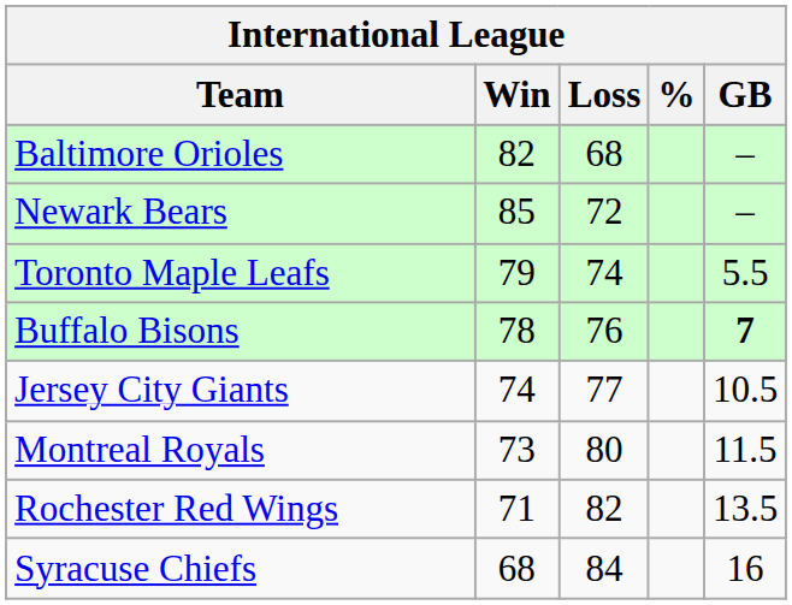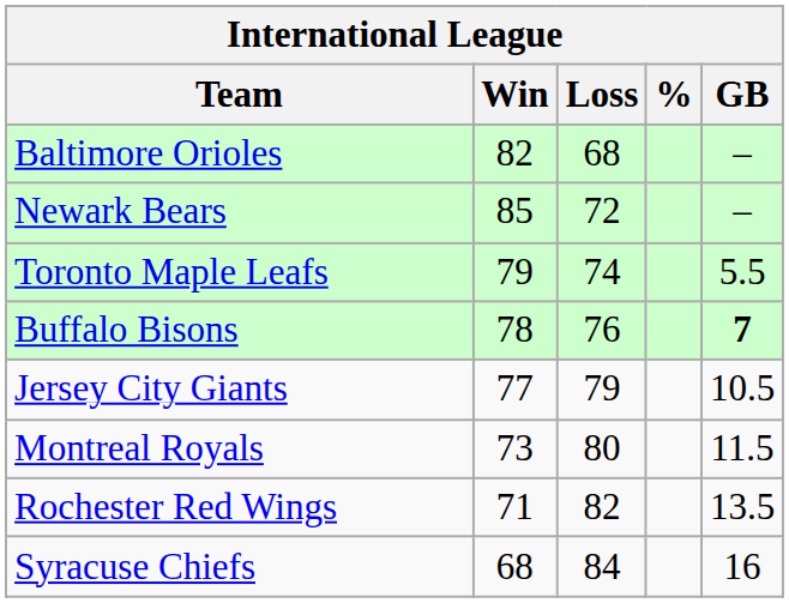Jersey City Giants | Win: 74 -> 77
Jersey City Giants | Loss: 77 -> 79
